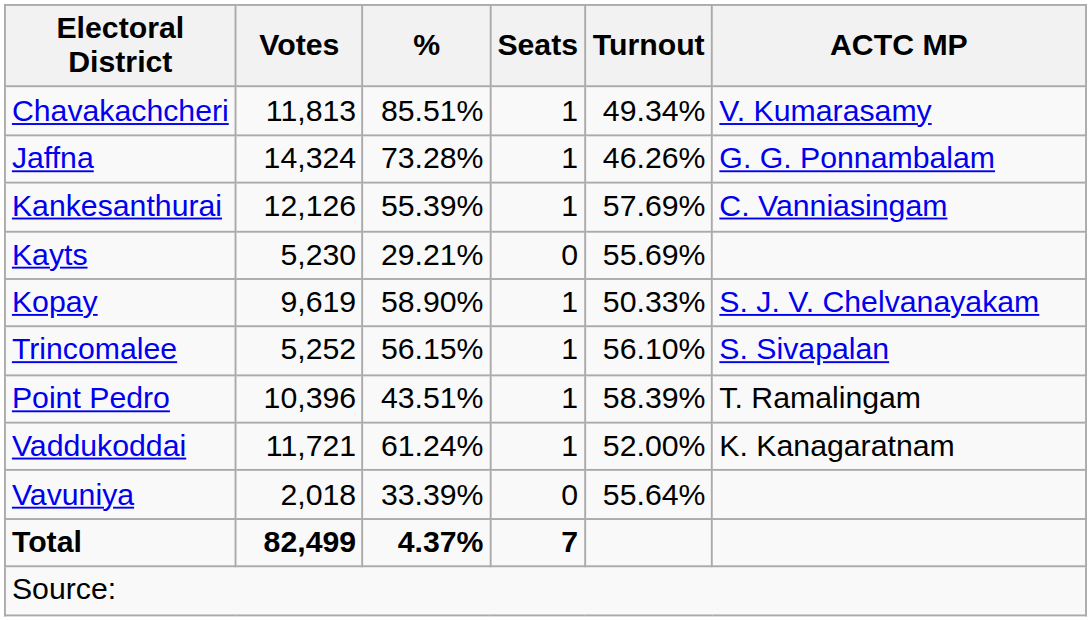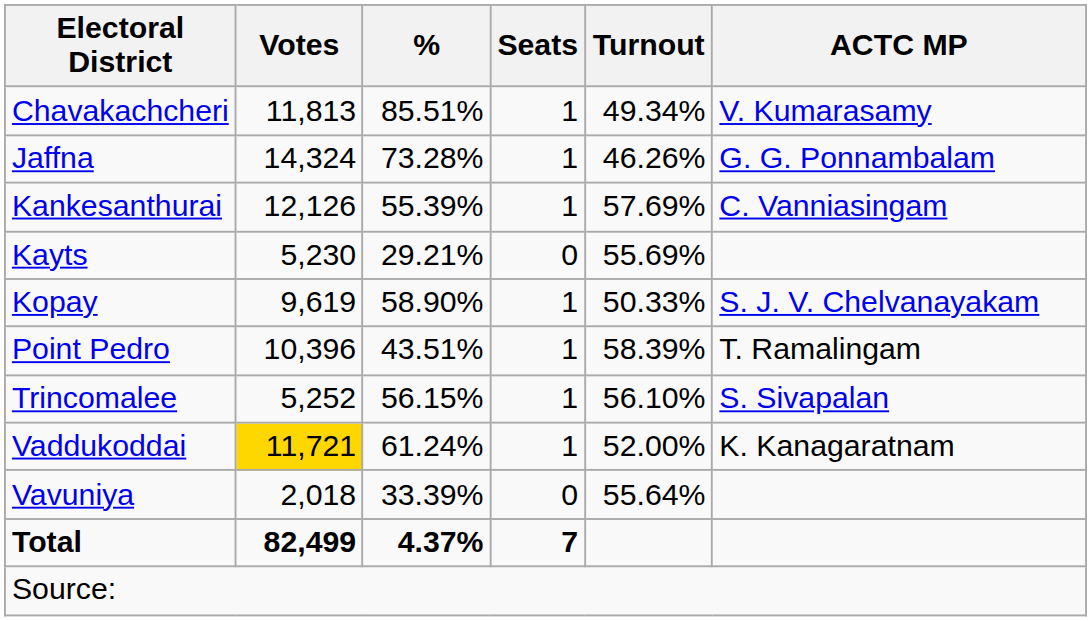rows swapped: Point Pedro <-> Trincomalee
Vaddukoddai | Votes: no background -> gold background
